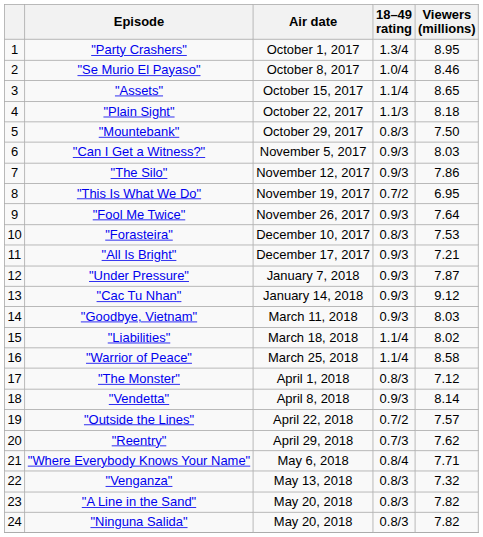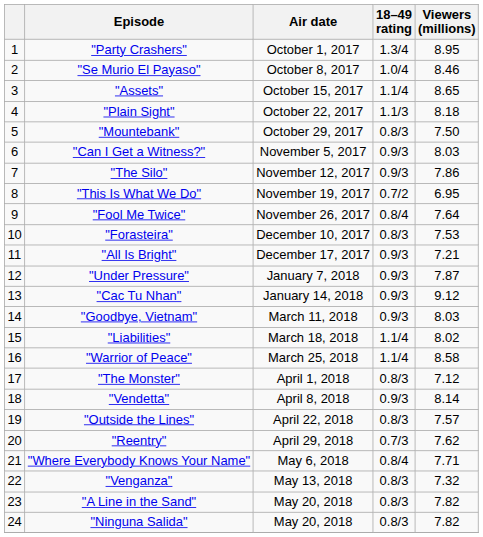"Fool Me Twice" | 18–49 rating: 0.9/3 -> 0.8/4
"Outside the Lines" | 18–49 rating: 0.7/2 -> 0.8/3
